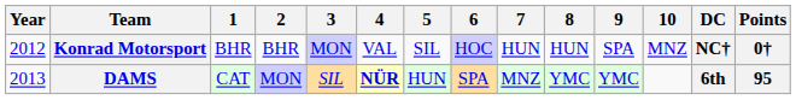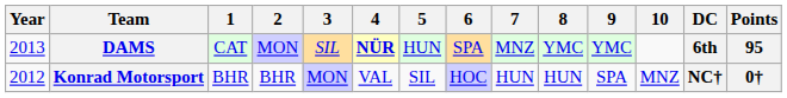rows swapped: Konrad Motorsport <-> DAMS
